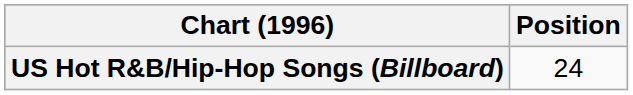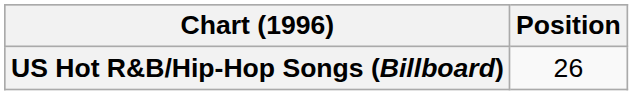US Hot R&B/Hip-Hop Songs (Billboard) | Position: 24 -> 26
